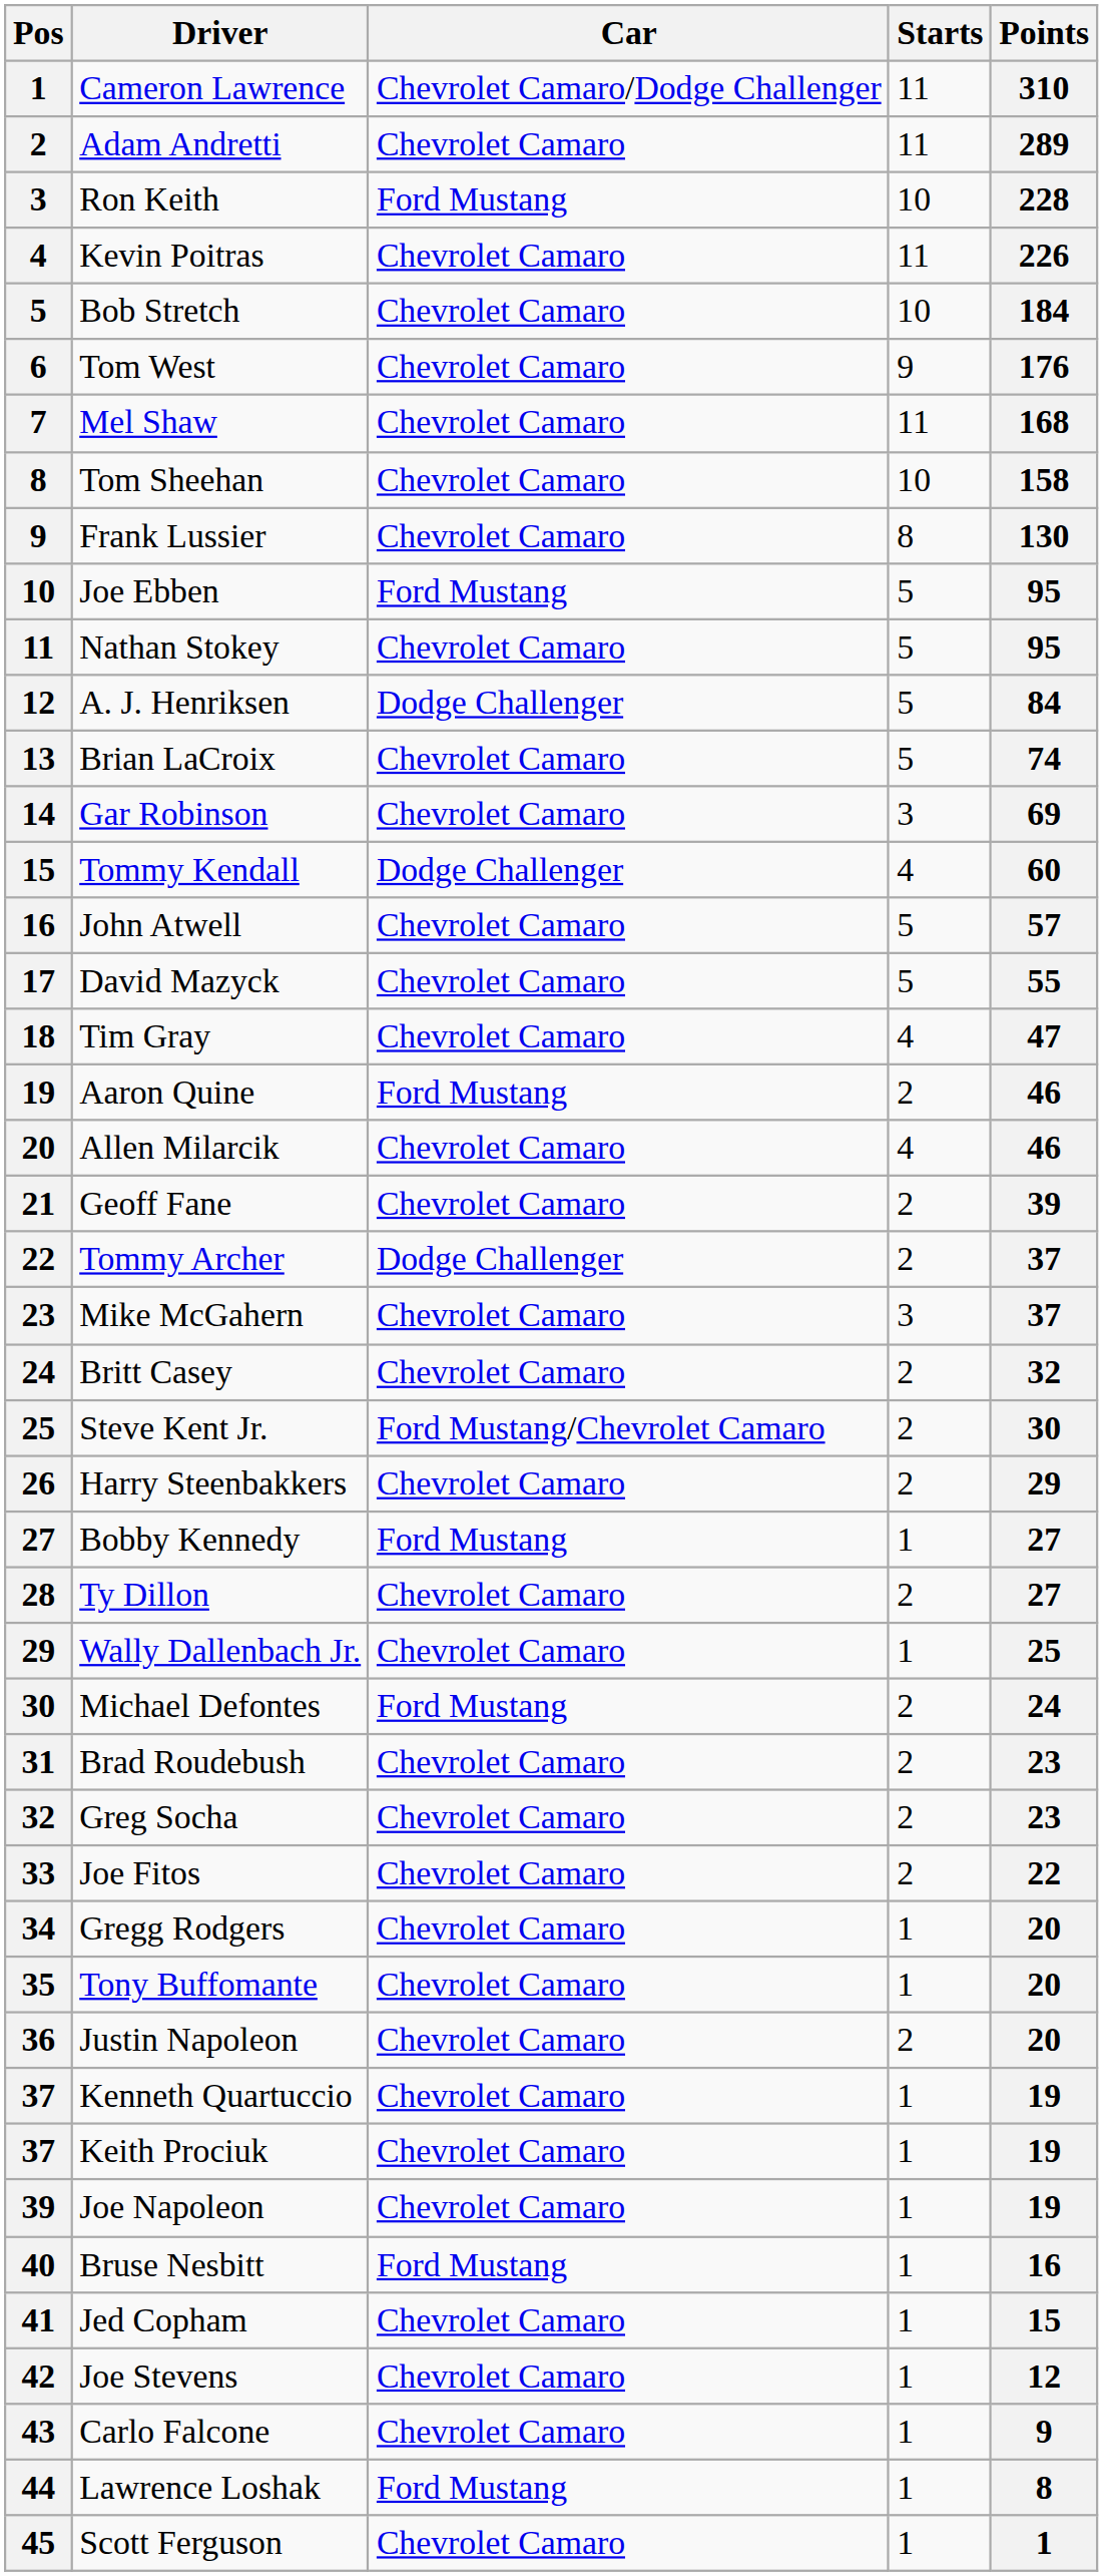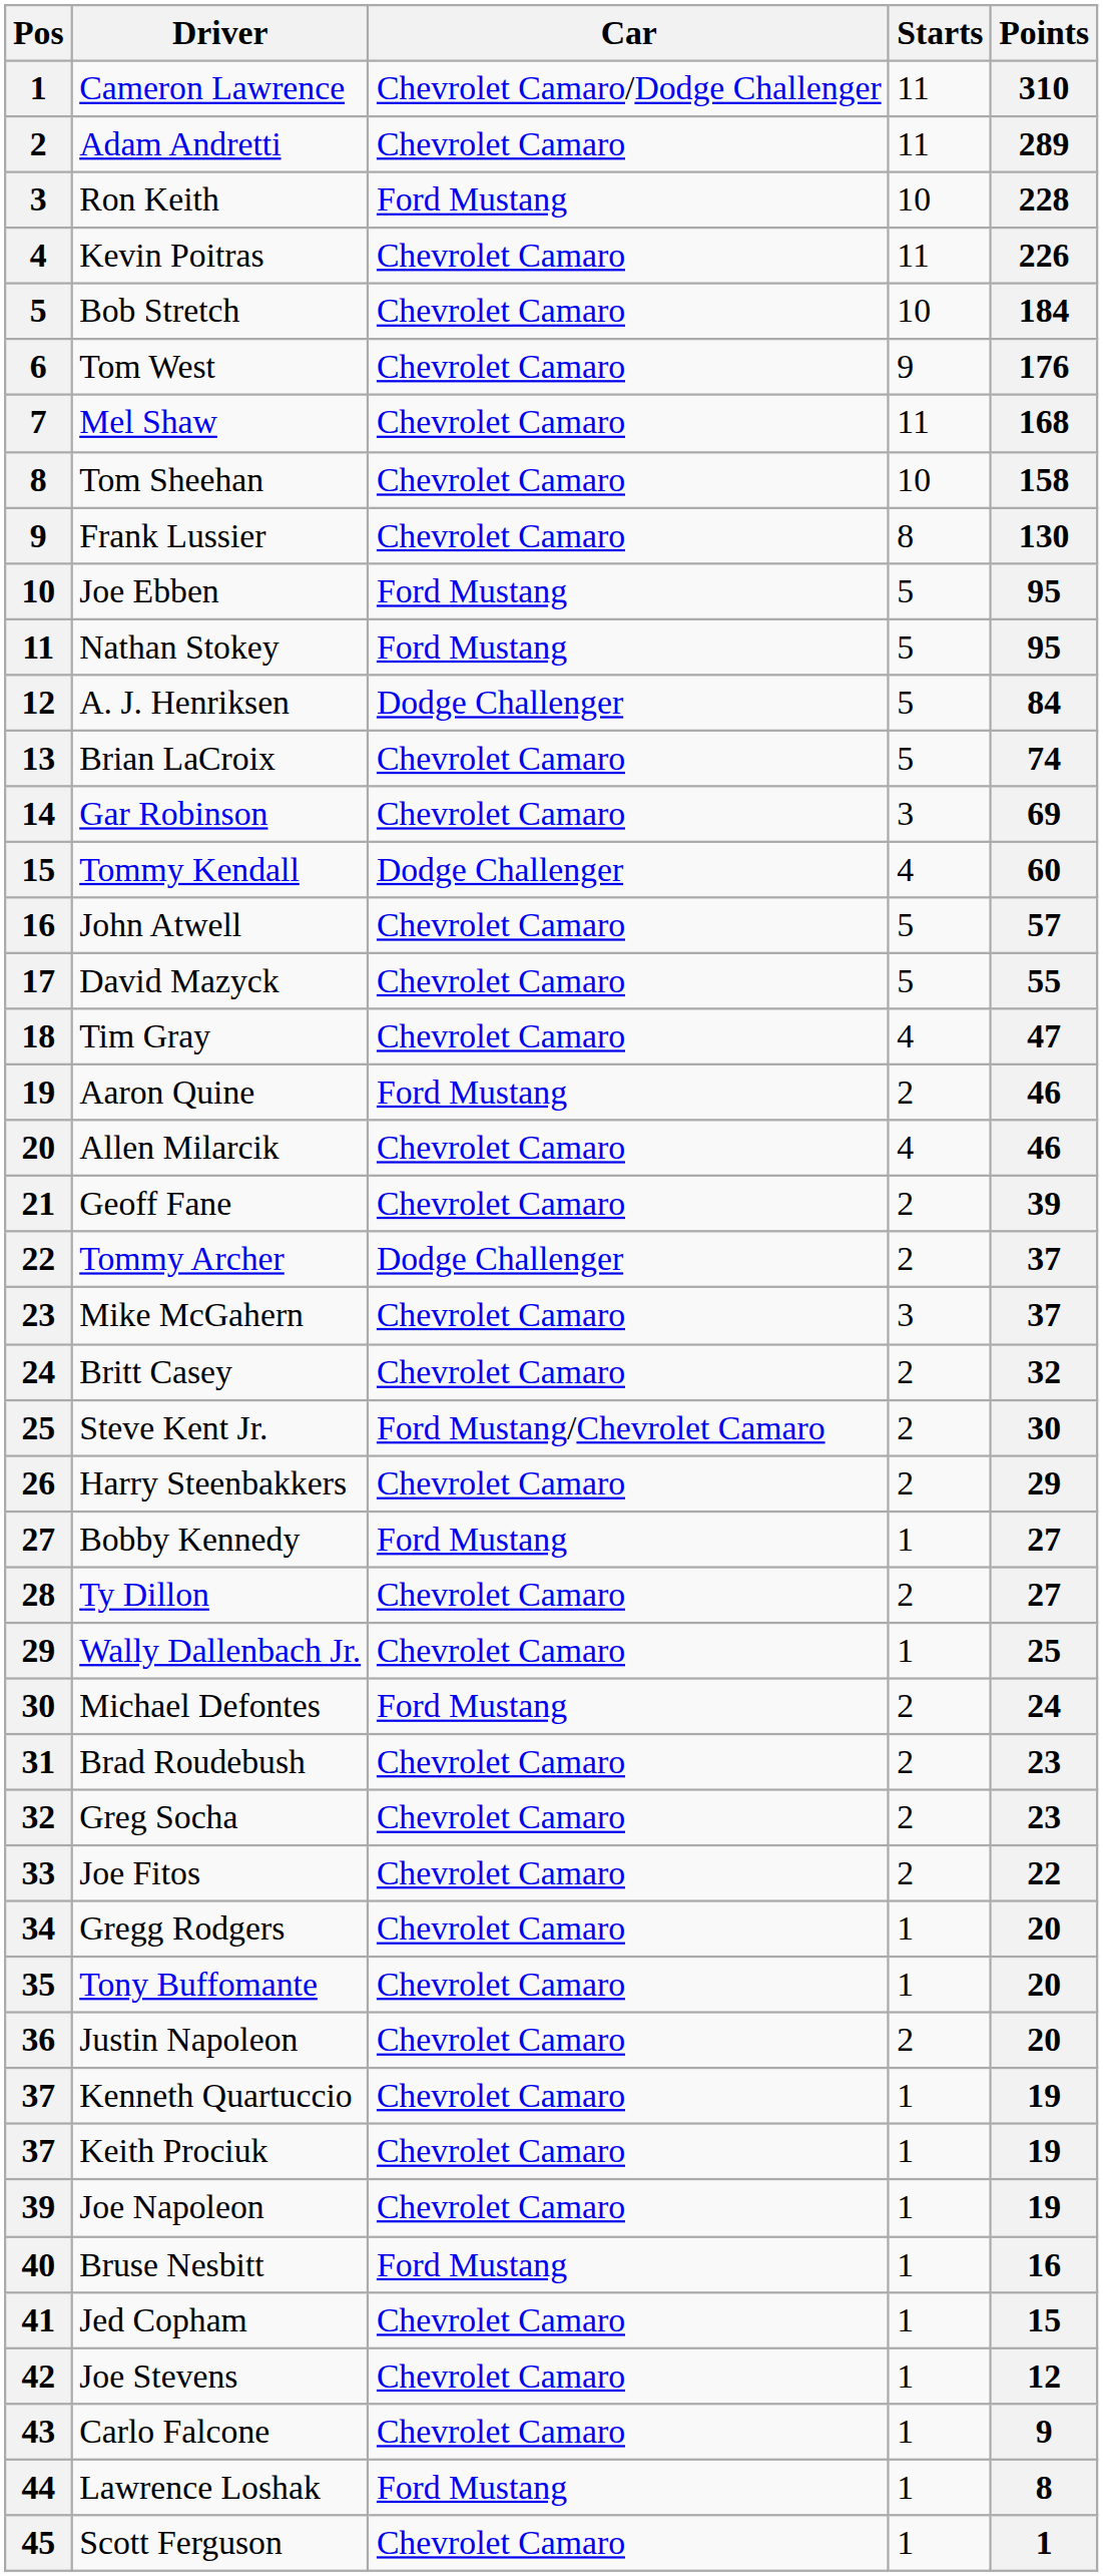Nathan Stokey | Car: Chevrolet Camaro -> Ford Mustang
